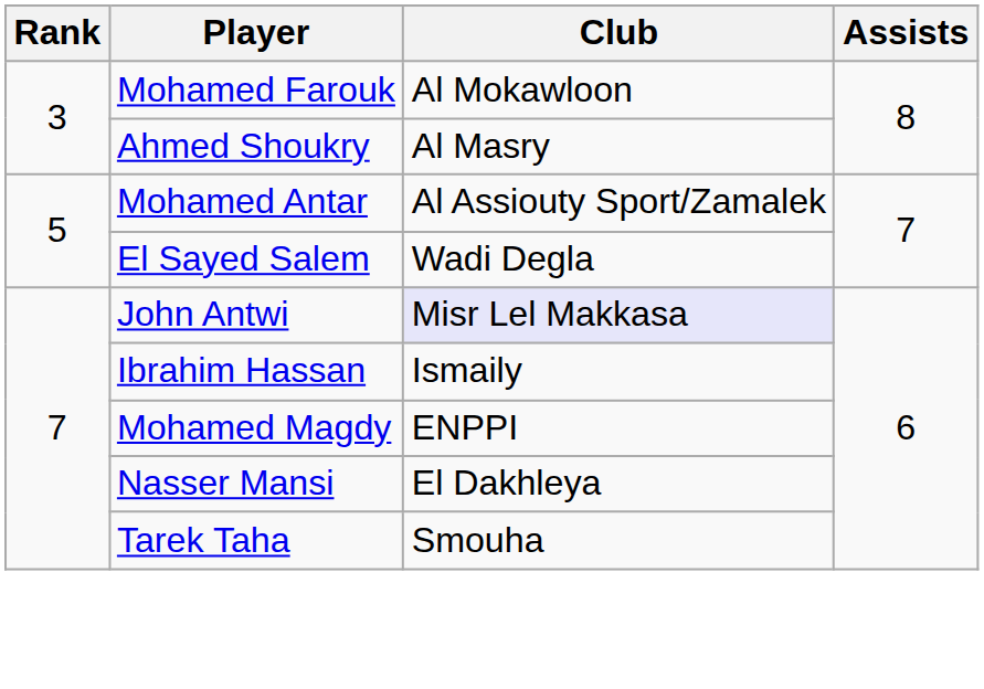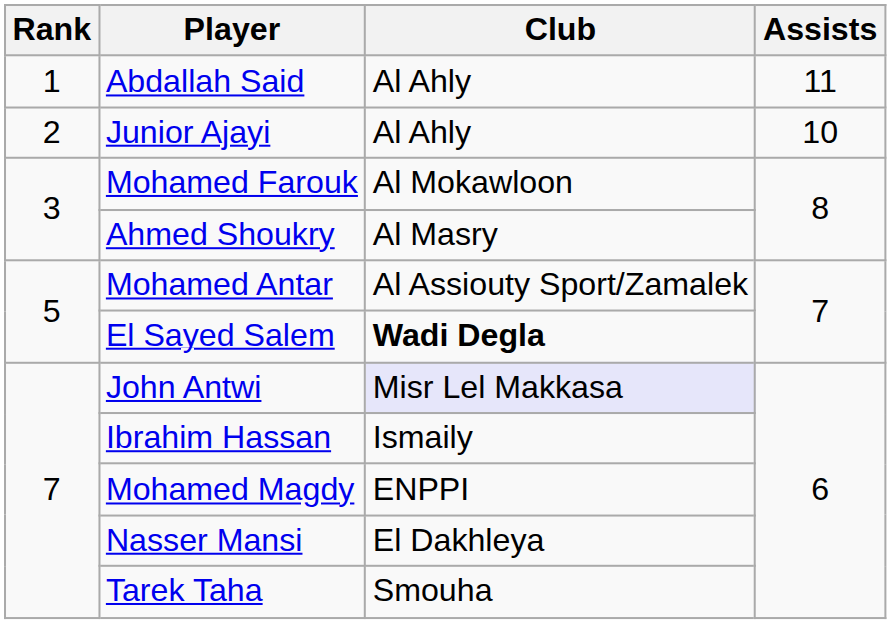+ row: 1 | Abdallah Said | Al Ahly | 11
+ row: 2 | Junior Ajayi | Al Ahly | 10
El Sayed Salem | Club: normal -> bold
